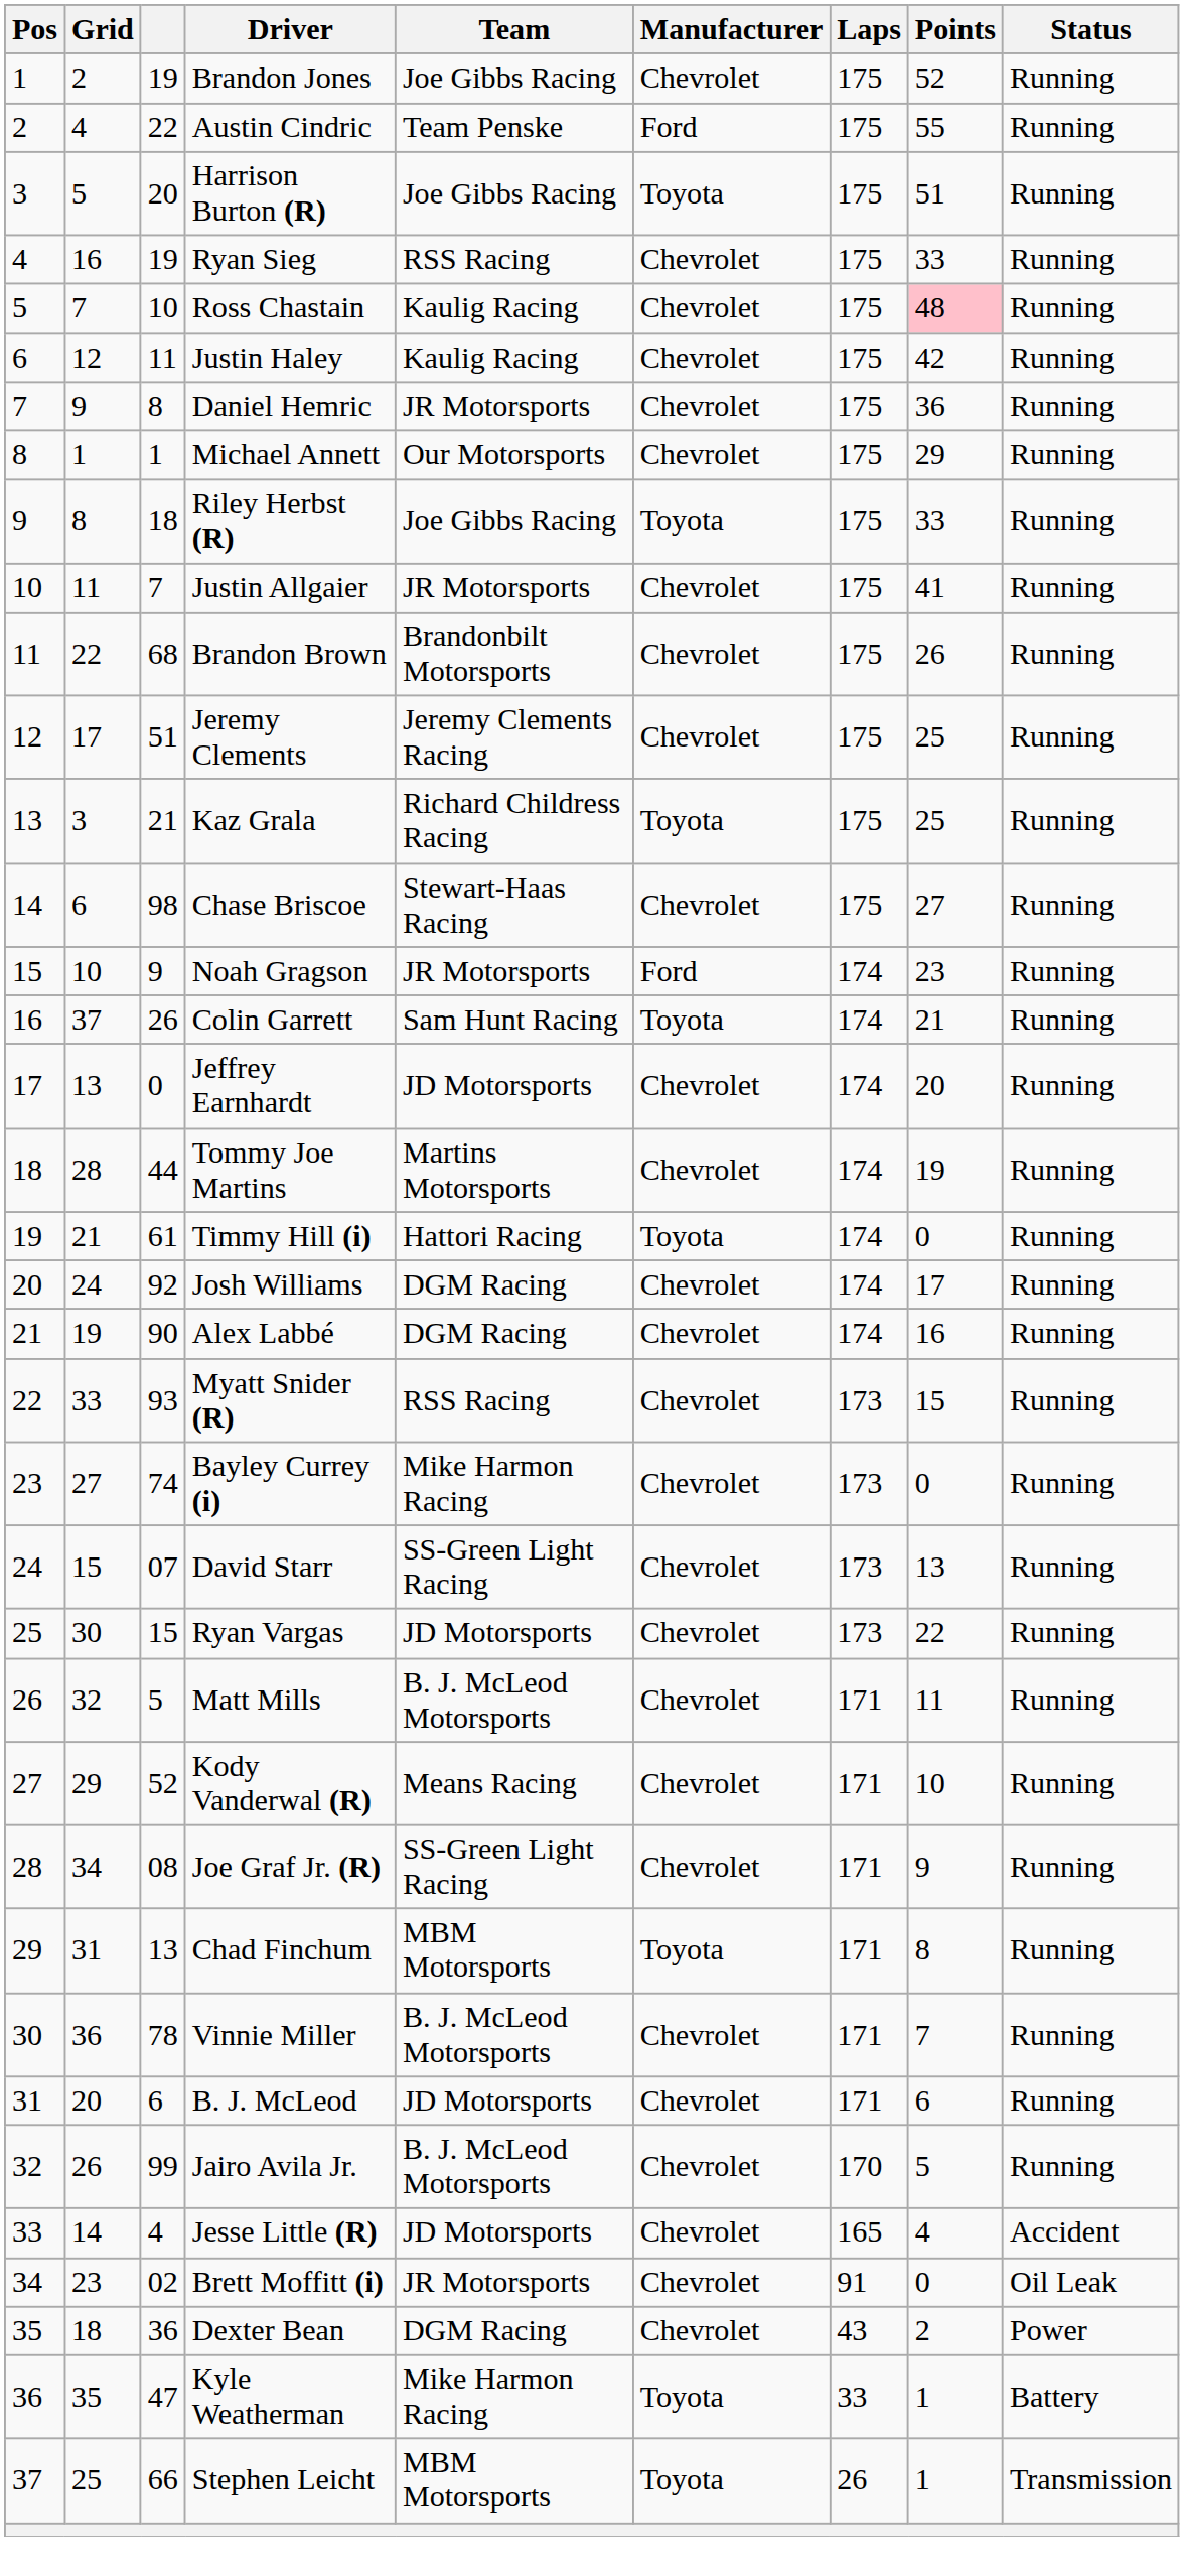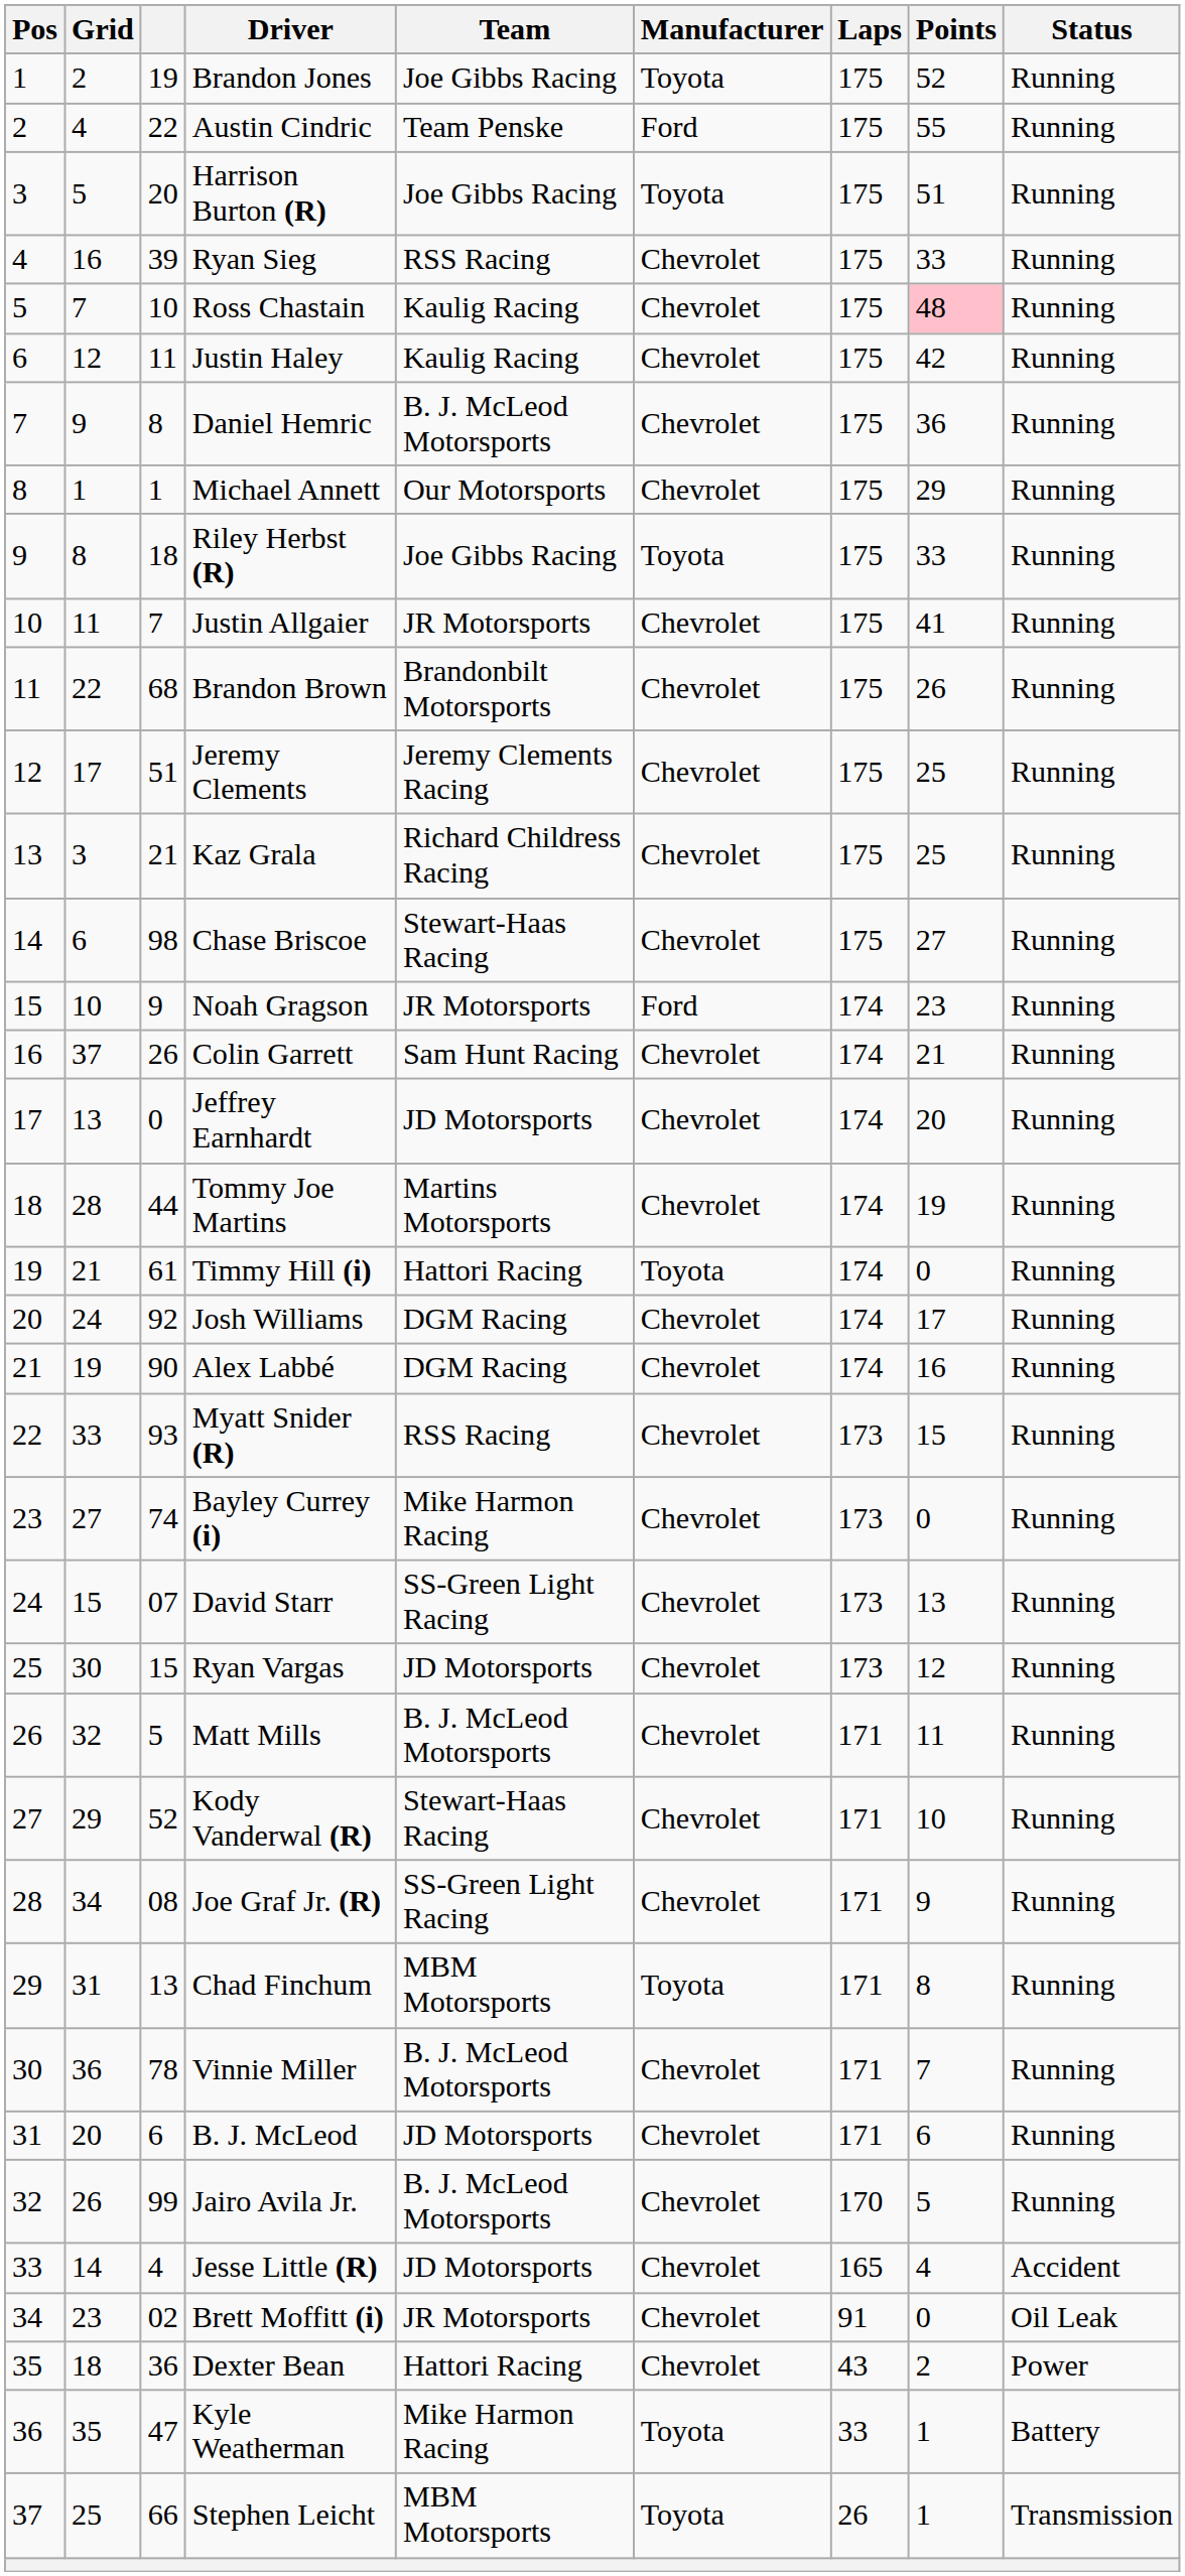Brandon Jones | Manufacturer: Chevrolet -> Toyota
Ryan Sieg | column 3: 19 -> 39
Daniel Hemric | Team: JR Motorsports -> B. J. McLeod Motorsports
Kaz Grala | Manufacturer: Toyota -> Chevrolet
Colin Garrett | Manufacturer: Toyota -> Chevrolet
Ryan Vargas | Points: 22 -> 12
Kody Vanderwal (R) | Team: Means Racing -> Stewart-Haas Racing
Dexter Bean | Team: DGM Racing -> Hattori Racing
